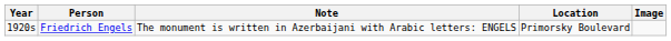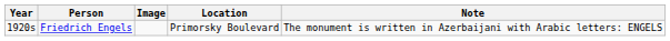columns swapped: Image <-> Note
